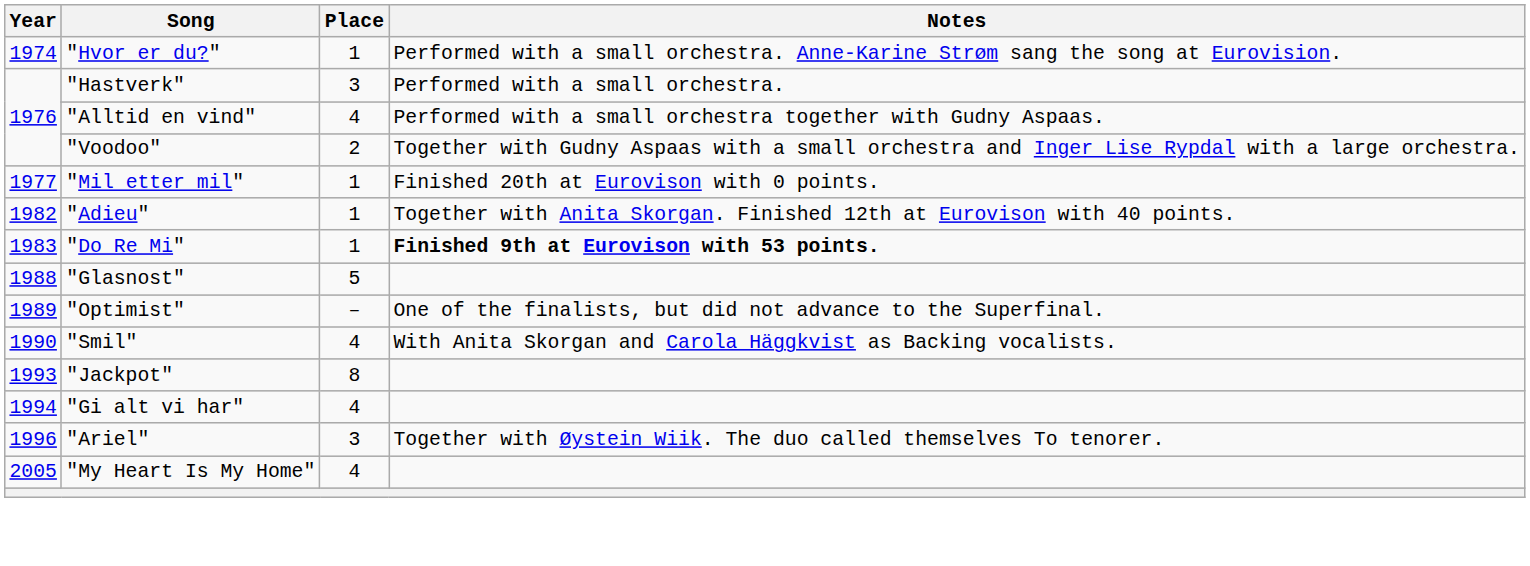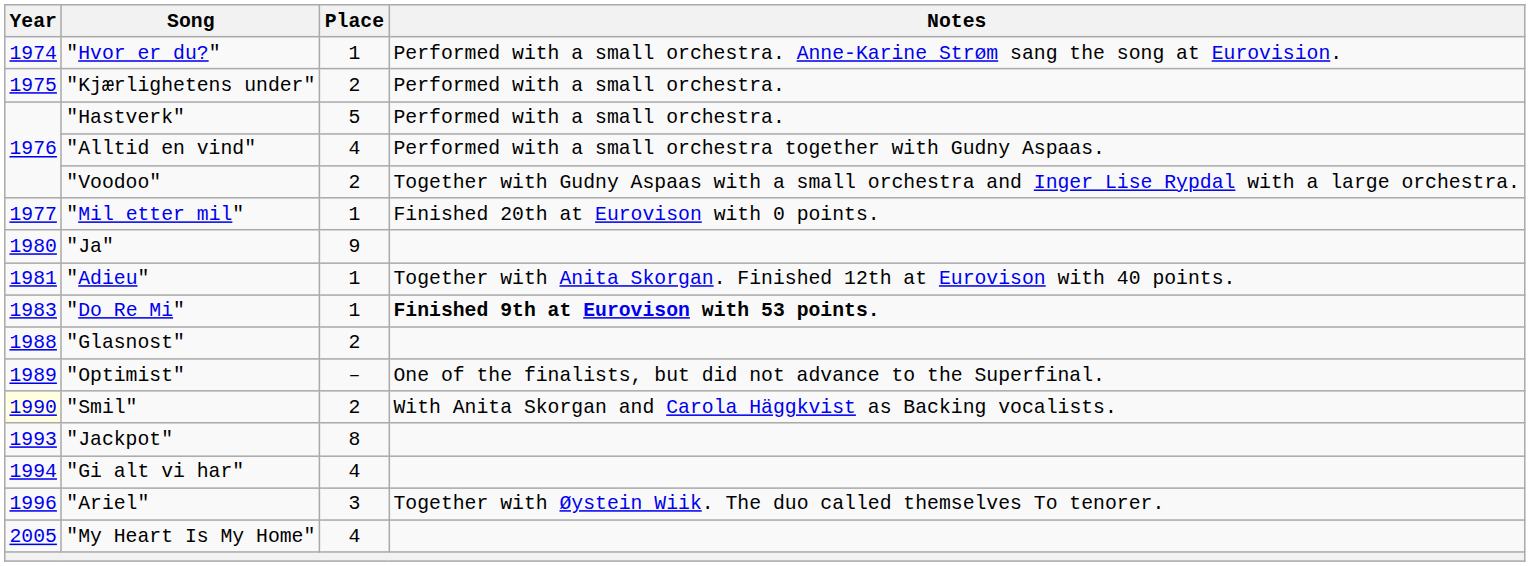+ row: 1975 | "Kjærlighetens under" | 2 | Performed with a small orchestra.
"Hastverk" | Place: 3 -> 5
+ row: 1980 | "Ja" | 9
"Adieu" | Year: 1982 -> 1981
"Glasnost" | Place: 5 -> 2
"Smil" | Year: no background -> lightyellow background
"Smil" | Place: 4 -> 2
